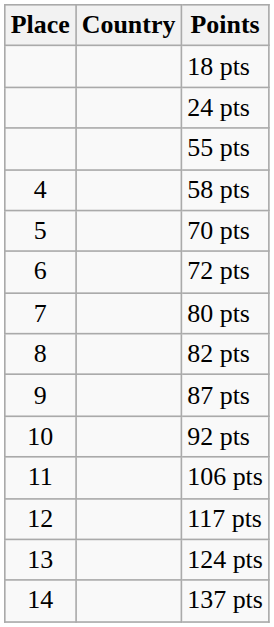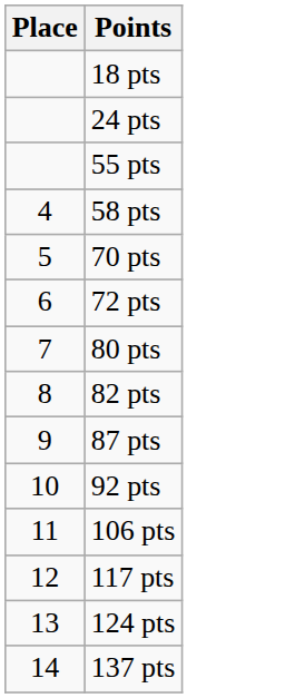- column: Country
